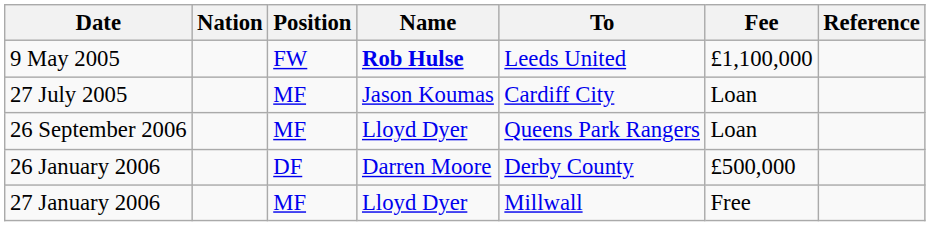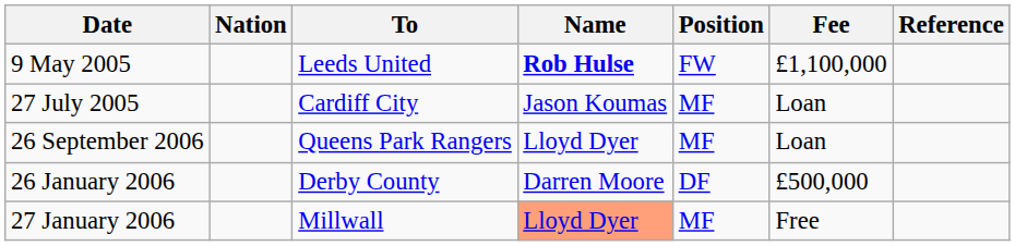columns swapped: Position <-> To
27 January 2006 | Name: no background -> lightsalmon background
